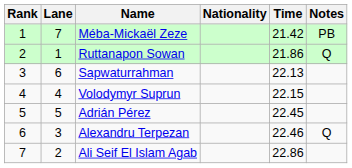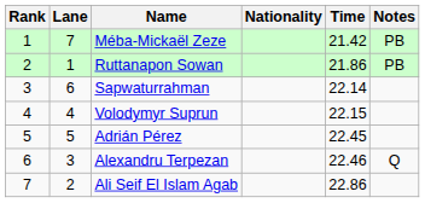Ruttanapon Sowan | Notes: Q -> PB
Sapwaturrahman | Time: 22.13 -> 22.14
